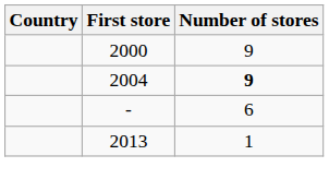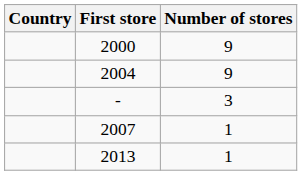2004 | Number of stores: bold -> normal
- | Number of stores: 6 -> 3
+ row: 2007 | 1
